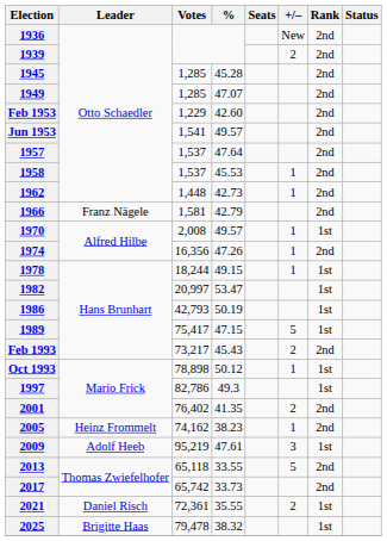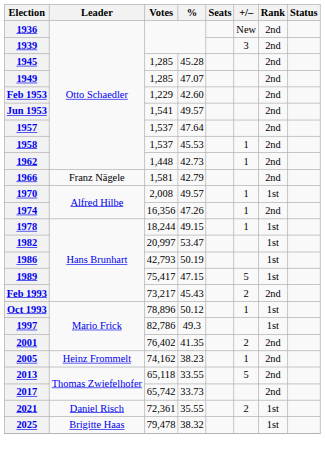1939 | +/–: 2 -> 3
Oct 1993 | Votes: 78,898 -> 78,896
- row: 2009 | Adolf Heeb | 95,219 | 47.61 | 3 | 1st
